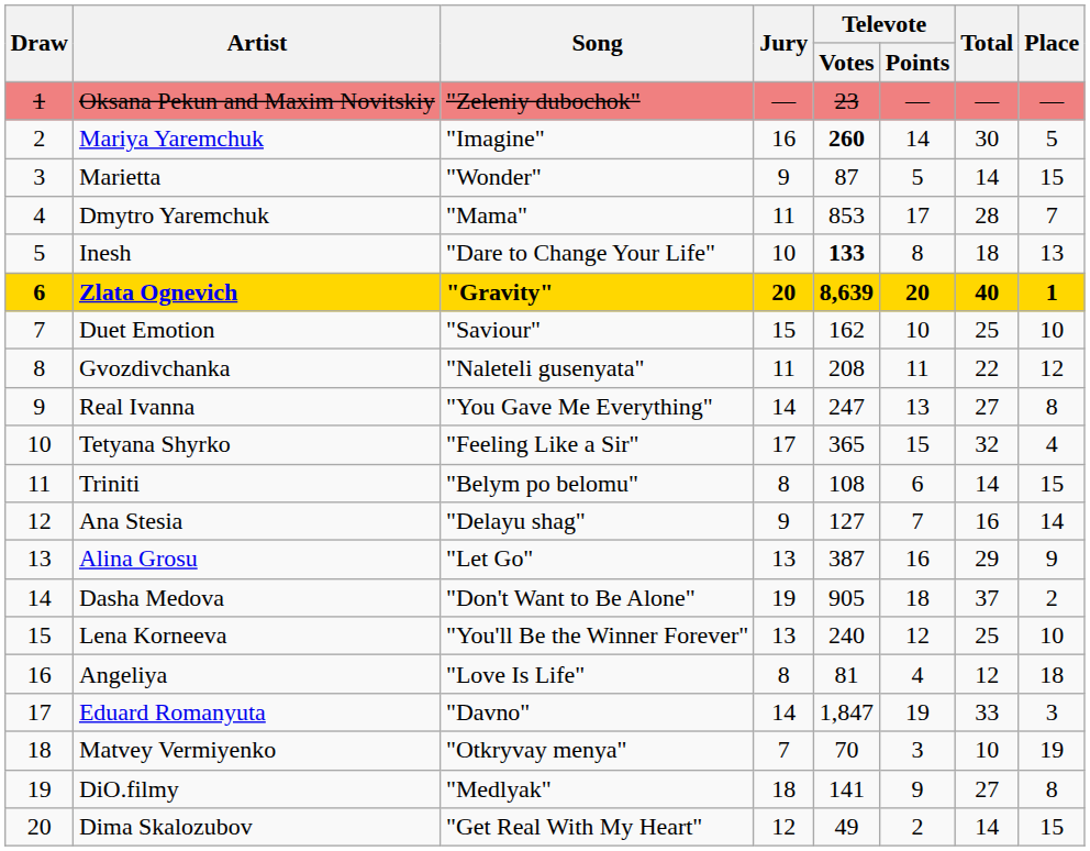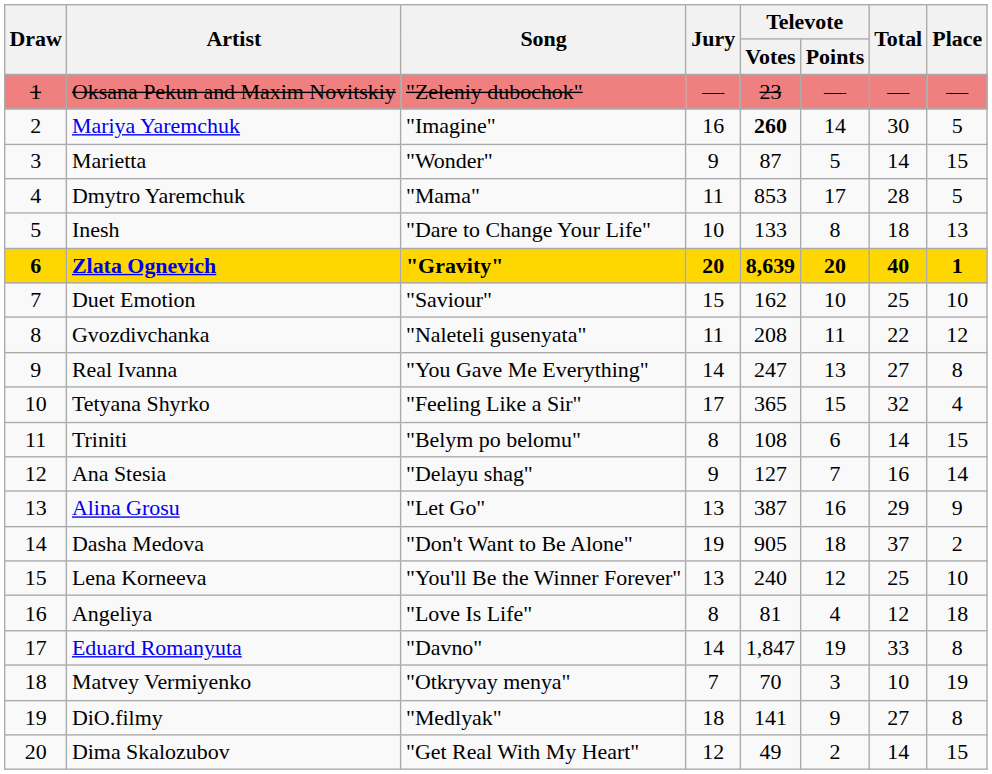Dmytro Yaremchuk | Place: 7 -> 5
Inesh | Televote / Votes: bold -> normal
Eduard Romanyuta | Place: 3 -> 8
